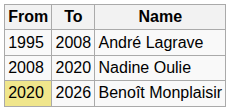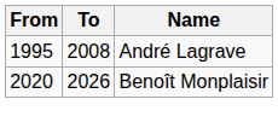- row: 2008 | 2020 | Nadine Oulie
Benoît Monplaisir | From: khaki background -> no background
